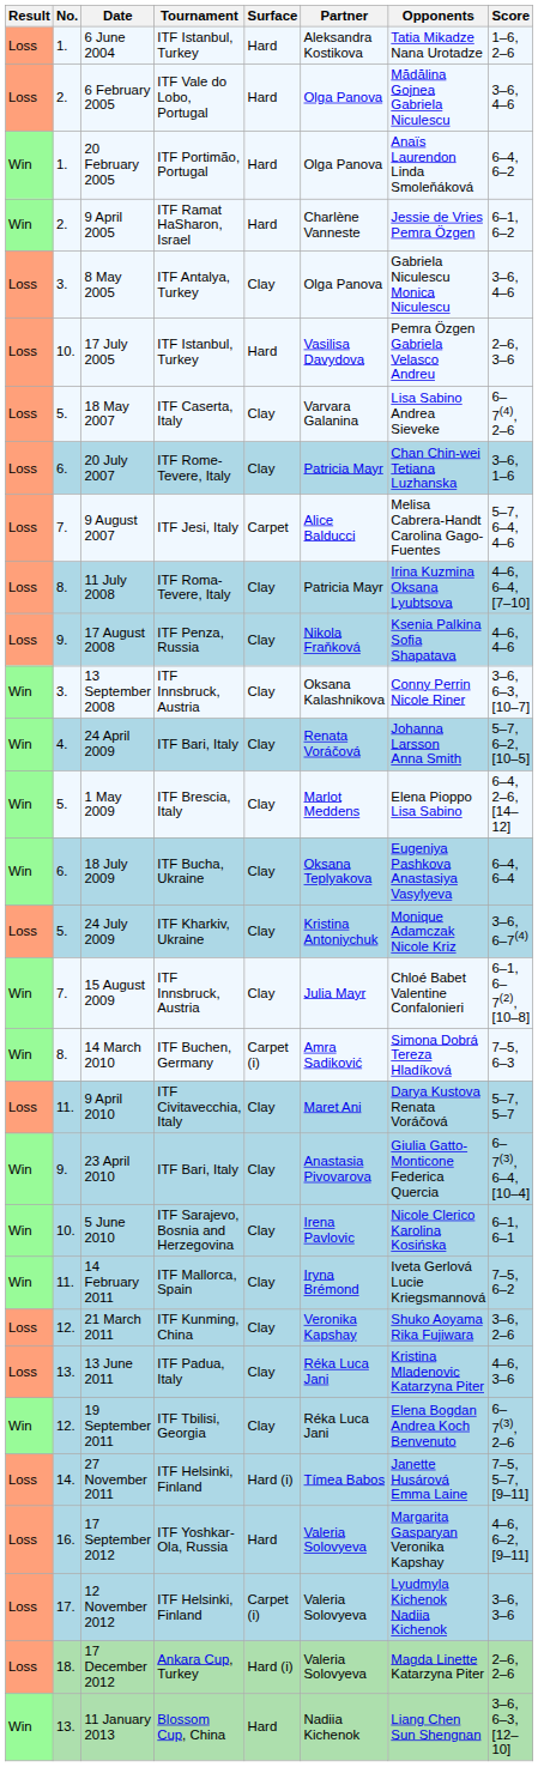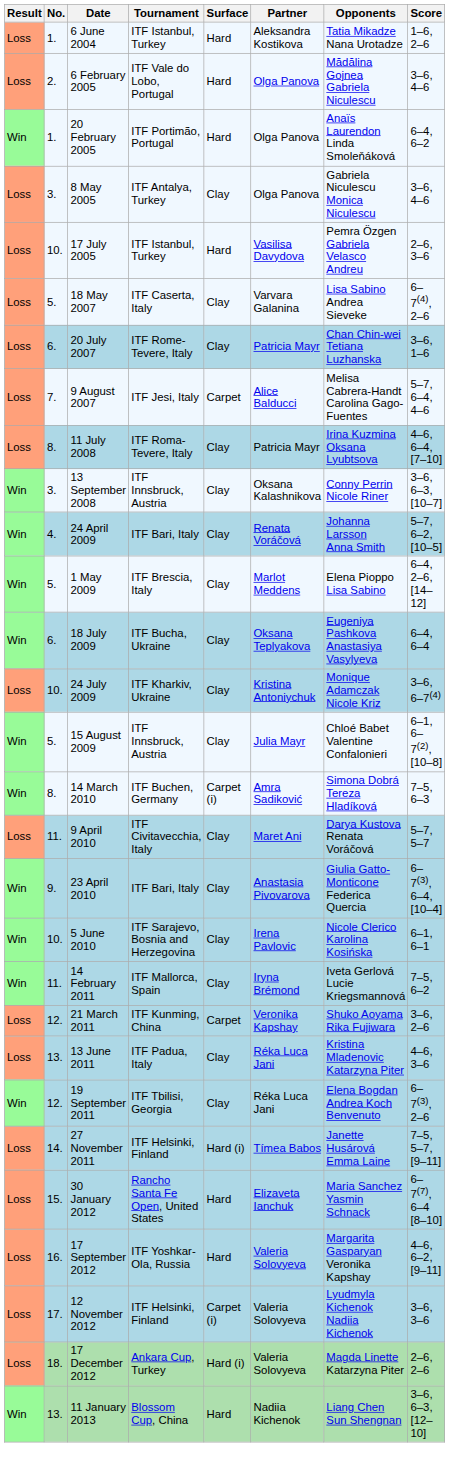- row: Win | 2. | 9 April 2005 | ITF Ramat HaSharon, Israel | Hard | Charlène Vanneste | Jessie de Vries Pemra Özgen | 6–1, 6–2
- row: Loss | 9. | 17 August 2008 | ITF Penza, Russia | Clay | Nikola Fraňková | Ksenia Palkina Sofia Shapatava | 4–6, 4–6
24 July 2009 | No.: 5. -> 10.
15 August 2009 | No.: 7. -> 5.
21 March 2011 | Surface: Clay -> Carpet
+ row: Loss | 15. | 30 January 2012 | Rancho Santa Fe Open, United States | Hard | Elizaveta Ianchuk | Maria Sanchez Yasmin Schnack | 6–7(7), 6–4 [8–10]
